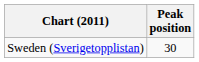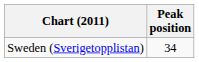Sweden (Sverigetopplistan) | Peak position: 30 -> 34
